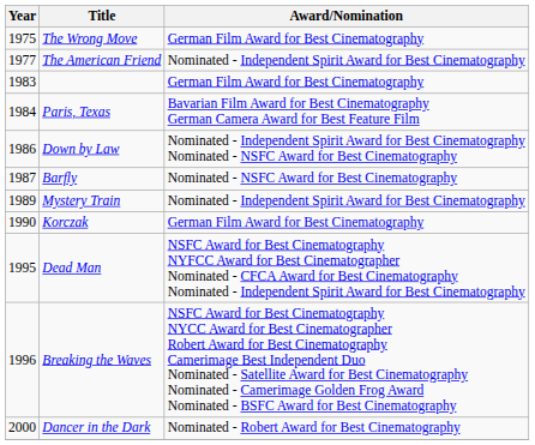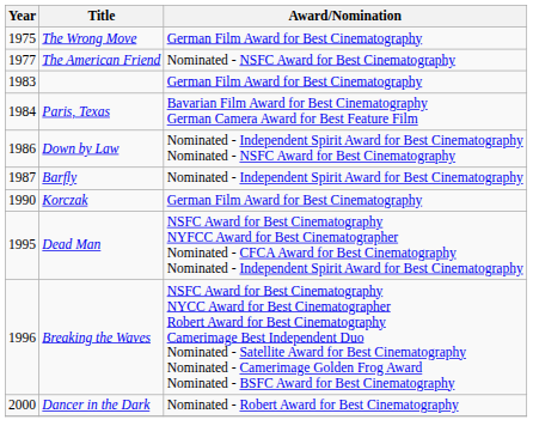The American Friend | Award/Nomination: Nominated - Independent Spirit Award for Best Cinematography -> Nominated - NSFC Award for Best Cinematography
Barfly | Award/Nomination: Nominated - NSFC Award for Best Cinematography -> Nominated - Independent Spirit Award for Best Cinematography
- row: 1989 | Mystery Train | Nominated - Independent Spirit Award for Best Cinematography
